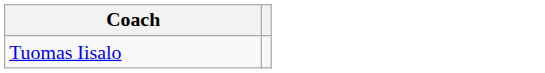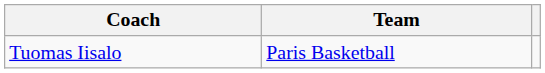+ column: Team | Paris Basketball
